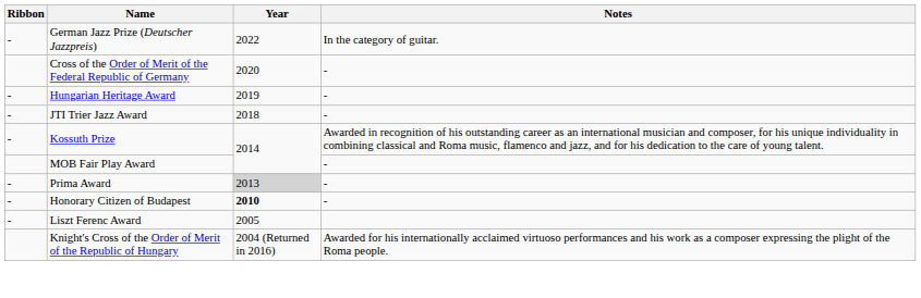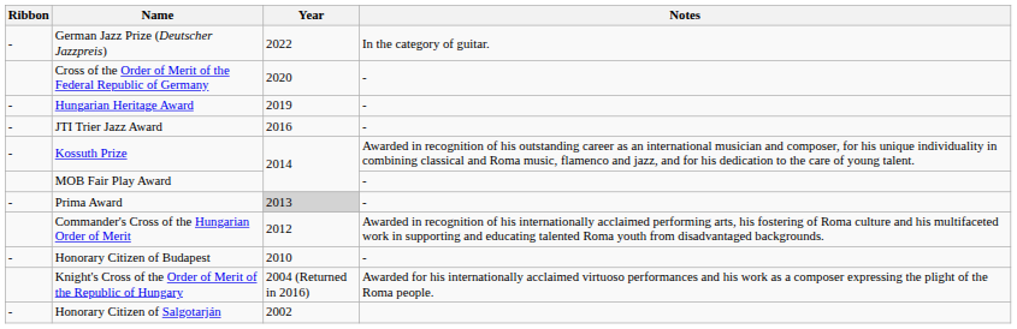JTI Trier Jazz Award | Year: 2018 -> 2016
+ row: Commander's Cross of the Hungarian Order of Merit | 2012 | Awarded in recognition of his internationally acclaimed performing arts, his fostering of Roma culture and his multifaceted work in supporting and educating talented Roma youth from disadvantaged backgrounds.
Honorary Citizen of Budapest | Year: bold -> normal
- row: - | Liszt Ferenc Award | 2005
+ row: - | Honorary Citizen of Salgotarján | 2002
